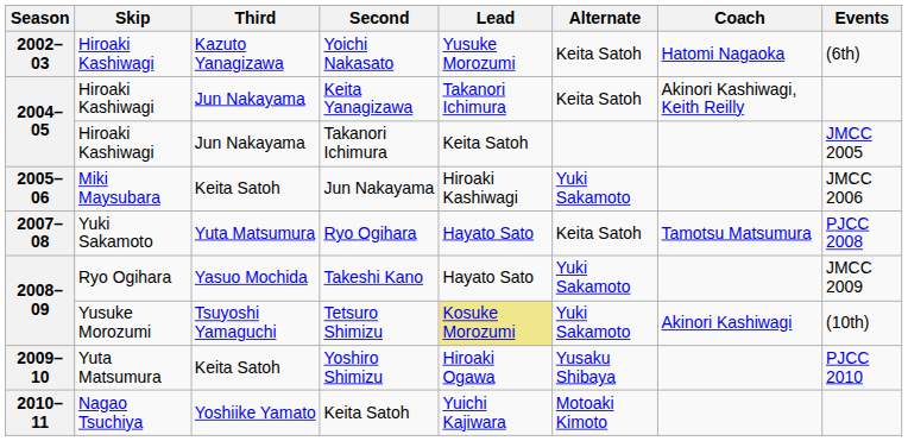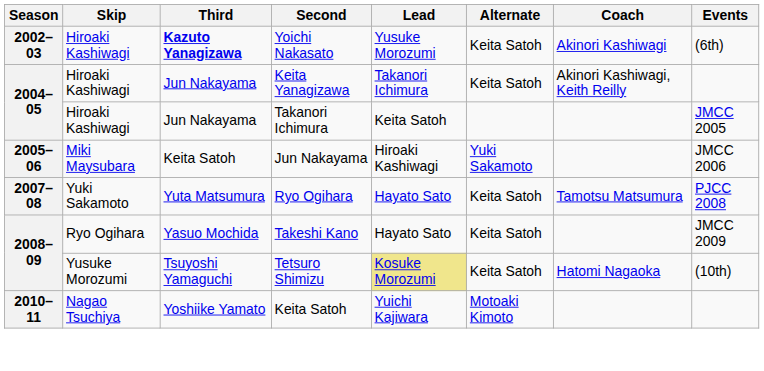Yoichi Nakasato | Third: normal -> bold
Yoichi Nakasato | Coach: Hatomi Nagaoka -> Akinori Kashiwagi
Takeshi Kano | Alternate: Yuki Sakamoto -> Keita Satoh
Tetsuro Shimizu | Alternate: Yuki Sakamoto -> Keita Satoh
Tetsuro Shimizu | Coach: Akinori Kashiwagi -> Hatomi Nagaoka
- row: 2009–10 | Yuta Matsumura | Keita Satoh | Yoshiro Shimizu | Hiroaki Ogawa | Yusaku Shibaya | PJCC 2010
